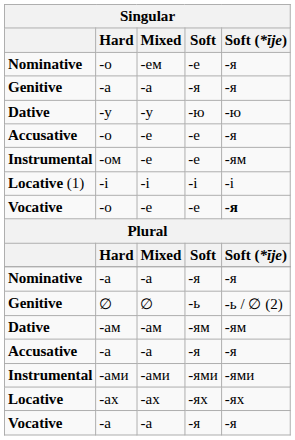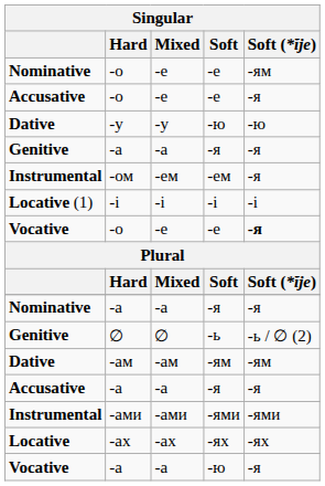Nominative / -о | Mixed: -ем -> -е
Nominative / -о | Soft (*ĭjе): -я -> -ям
rows swapped: Genitive / -а <-> Accusative / -о
-ом | Mixed: -е -> -ем
-ом | Soft: -е -> -ем
-ом | Soft (*ĭjе): -ям -> -я
Vocative / -а | Soft: -я -> -ю
